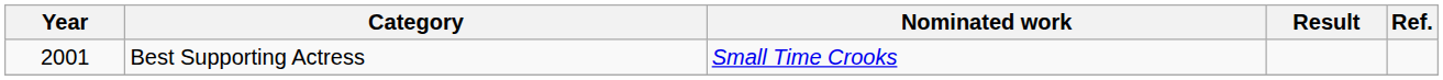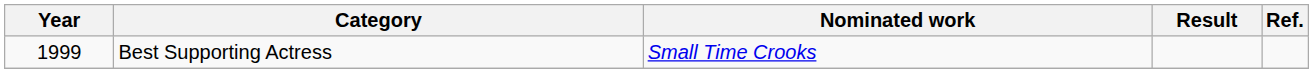Best Supporting Actress | Year: 2001 -> 1999
